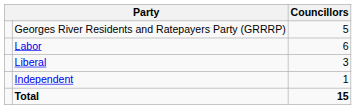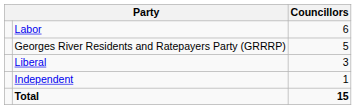rows swapped: Labor <-> Georges River Residents and Ratepayers Party (GRRRP)
